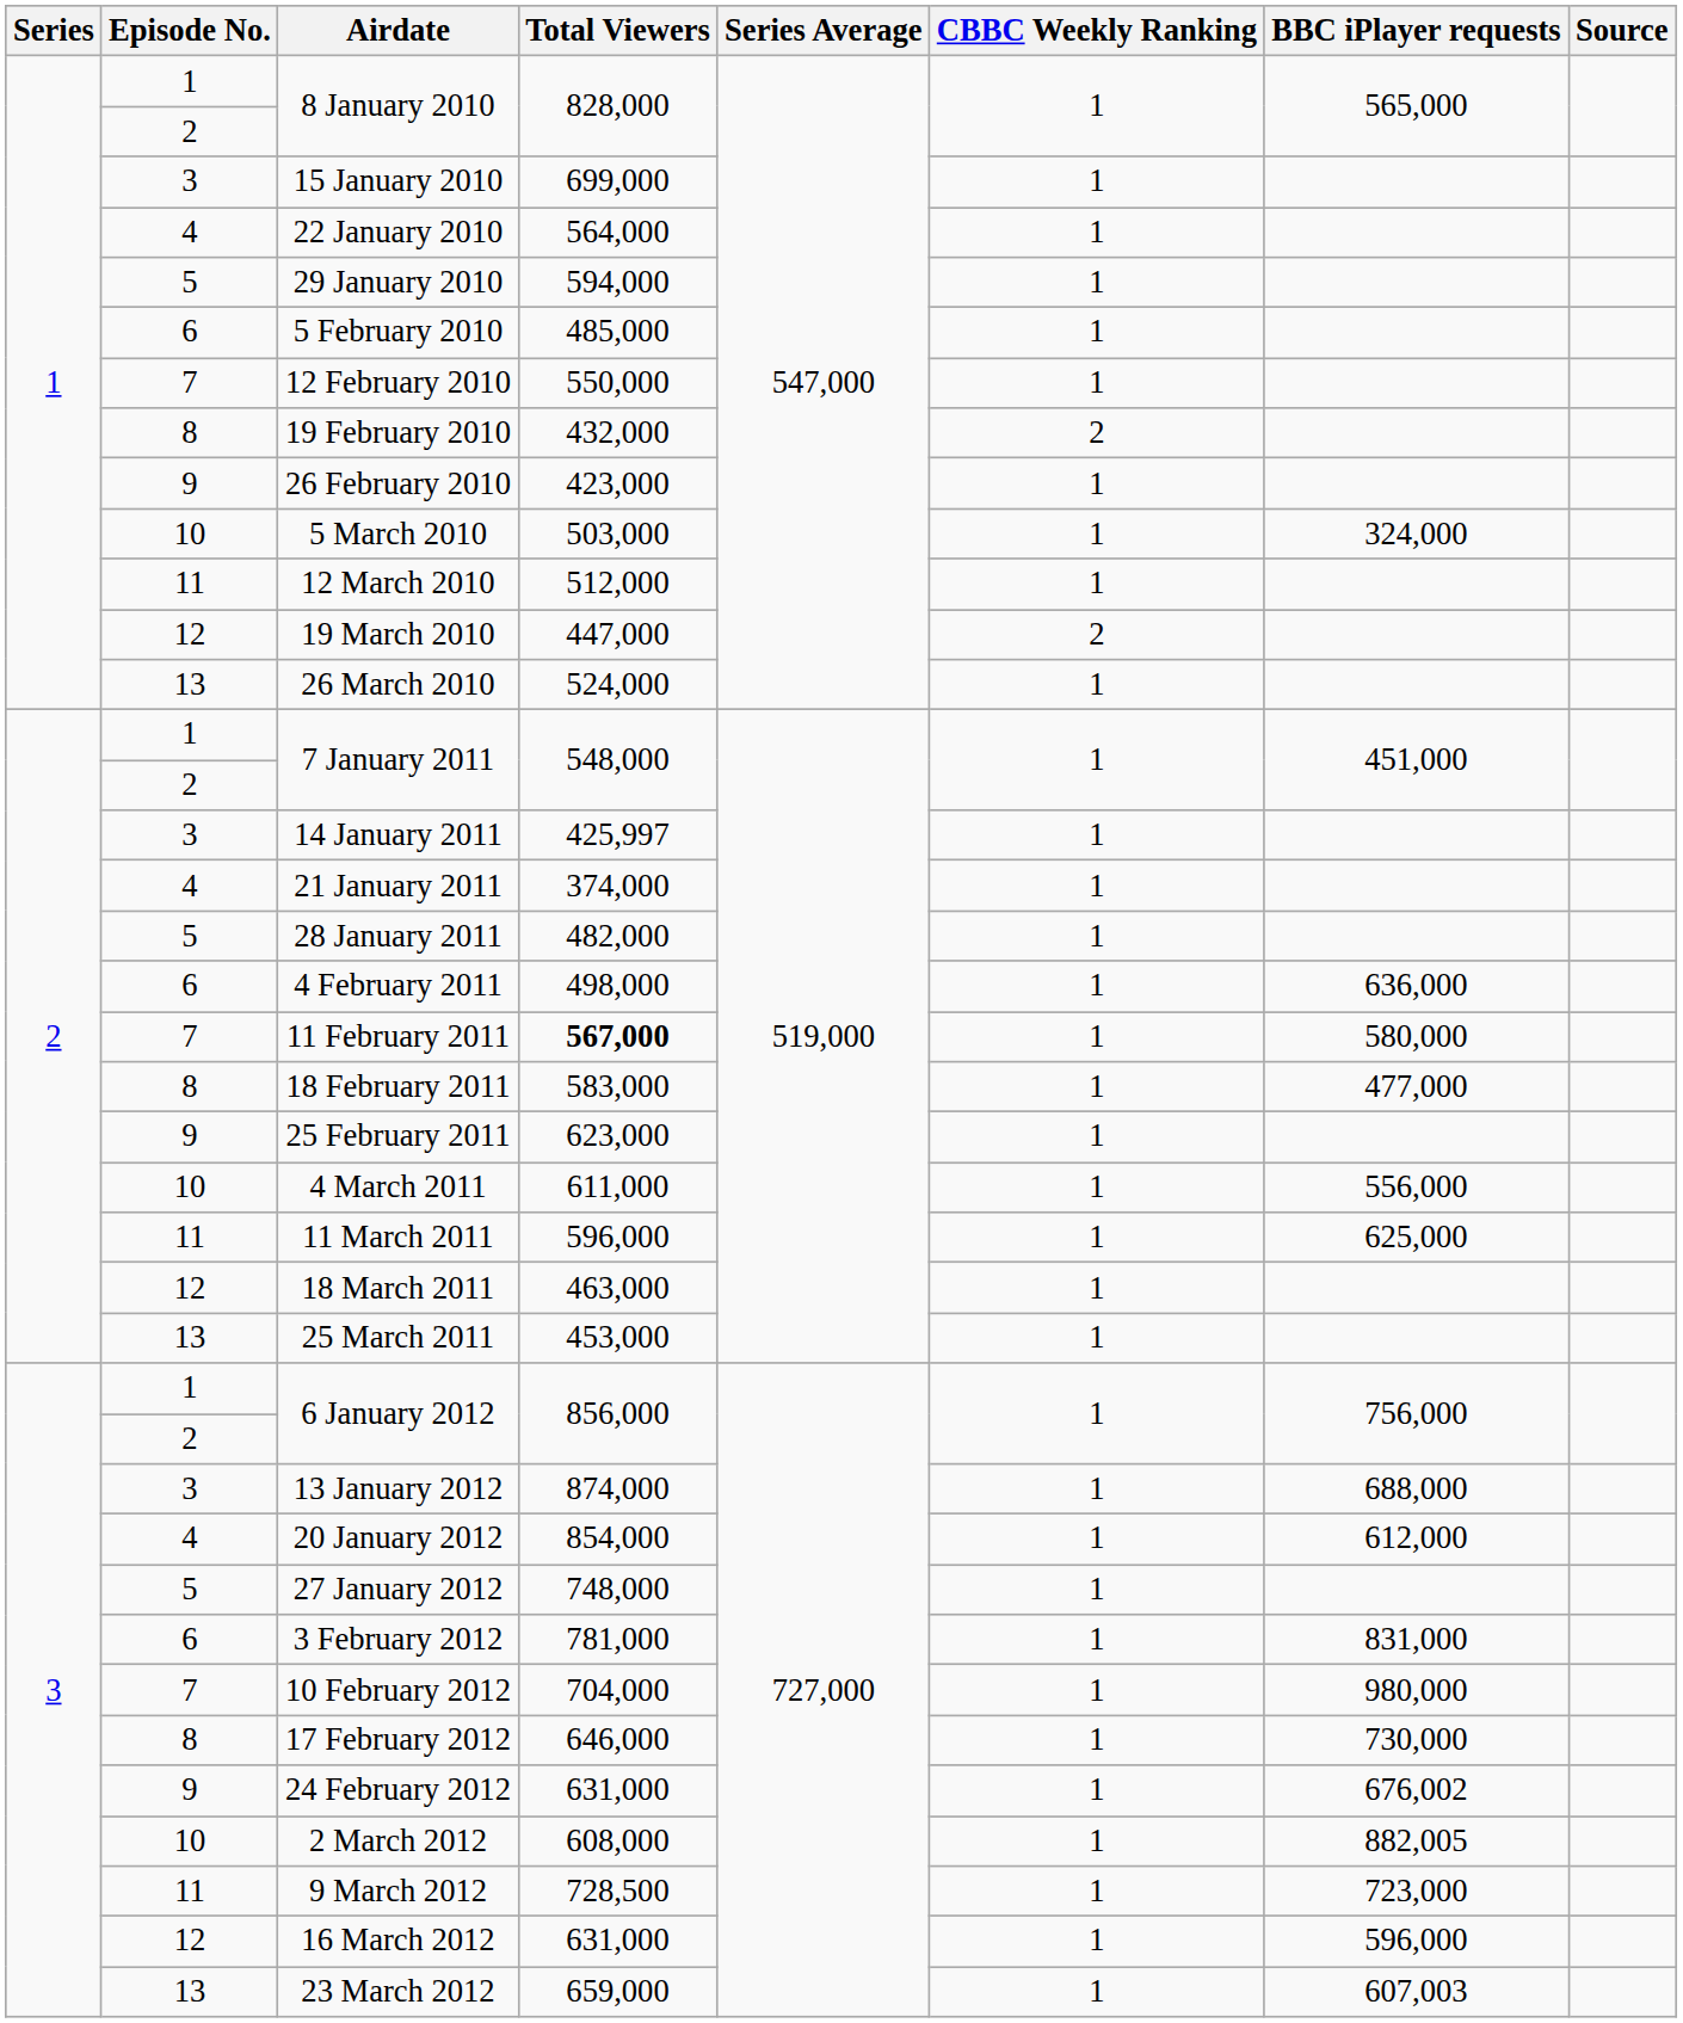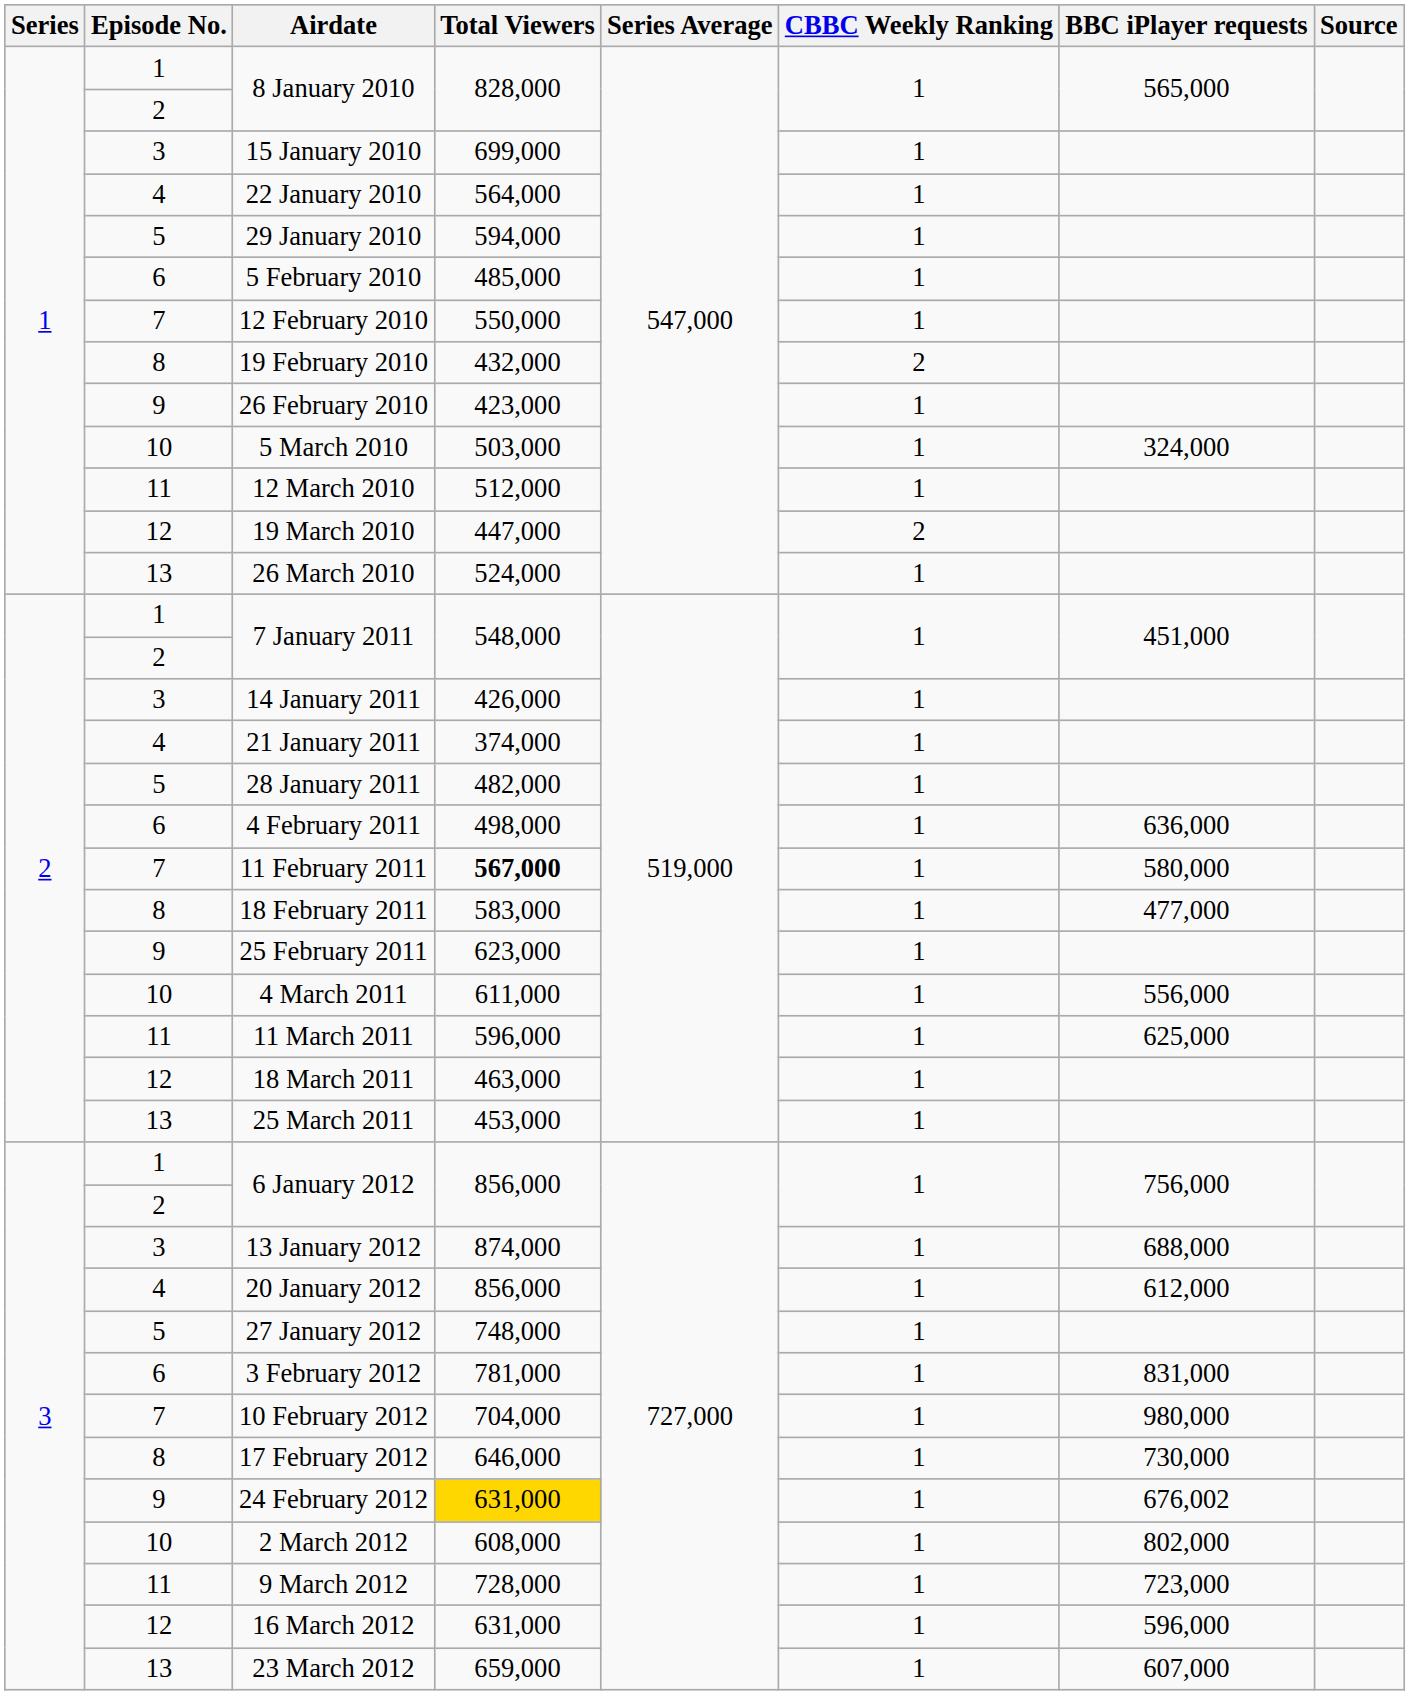14 January 2011 | Total Viewers: 425,997 -> 426,000
20 January 2012 | Total Viewers: 854,000 -> 856,000
24 February 2012 | Total Viewers: no background -> gold background
2 March 2012 | BBC iPlayer requests: 882,005 -> 802,000
9 March 2012 | Total Viewers: 728,500 -> 728,000
23 March 2012 | BBC iPlayer requests: 607,003 -> 607,000
